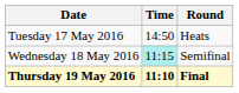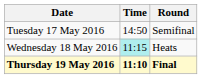Tuesday 17 May 2016 | Round: Heats -> Semifinal
Wednesday 18 May 2016 | Round: Semifinal -> Heats
